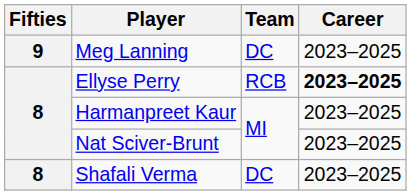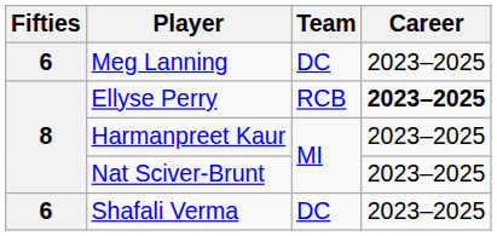Meg Lanning | Fifties: 9 -> 6
Shafali Verma | Fifties: 8 -> 6
